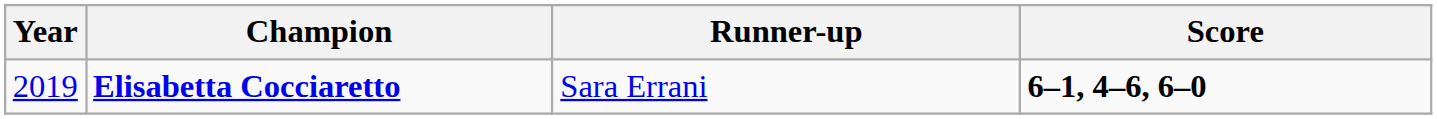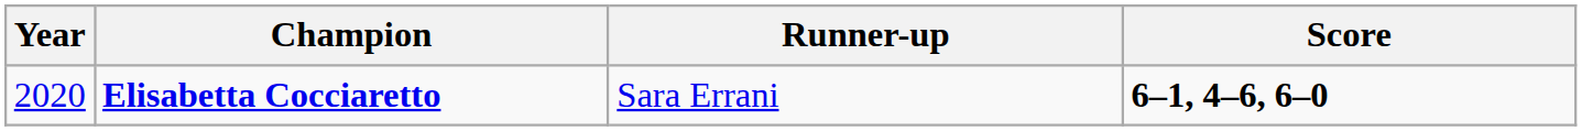Elisabetta Cocciaretto | Year: 2019 -> 2020
